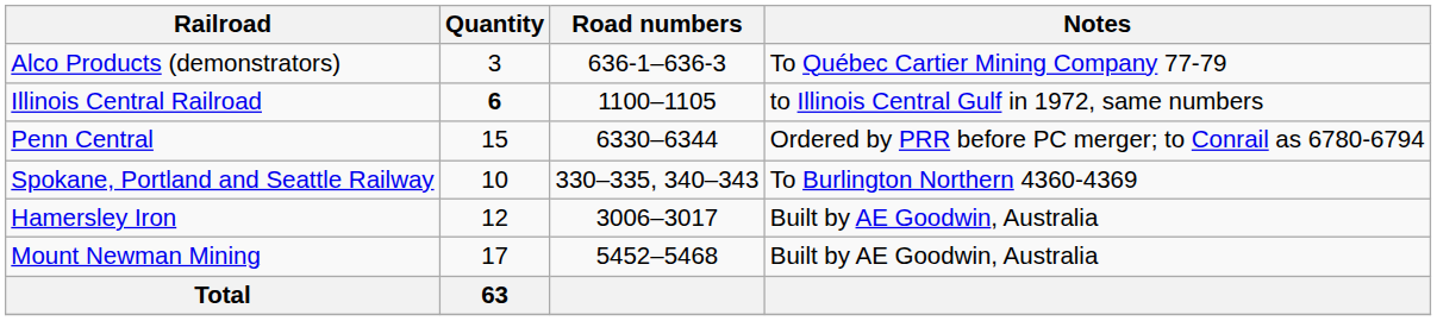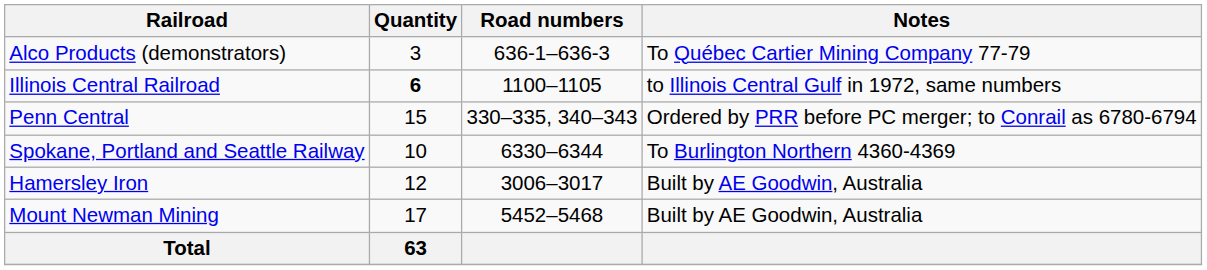Penn Central | Road numbers: 6330–6344 -> 330–335, 340–343
Spokane, Portland and Seattle Railway | Road numbers: 330–335, 340–343 -> 6330–6344
